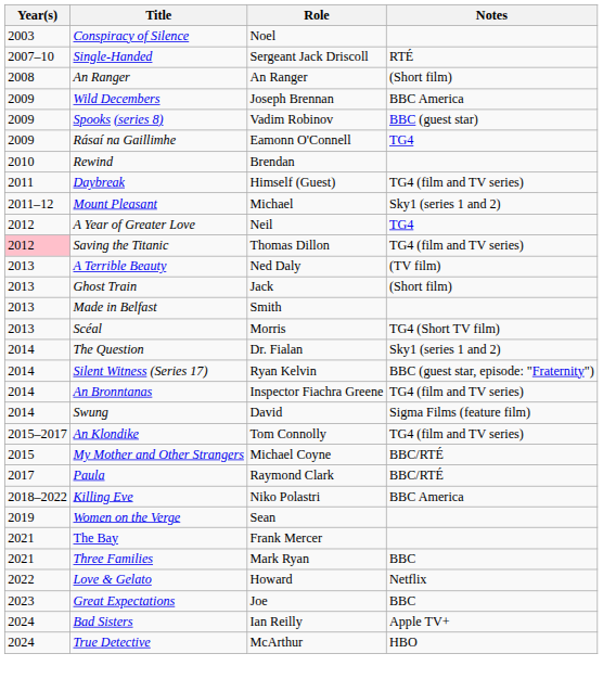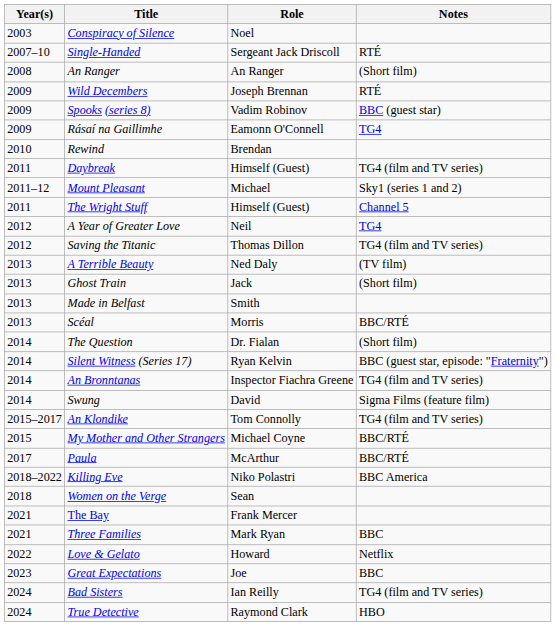Wild Decembers | Notes: BBC America -> RTÉ
+ row: 2011 | The Wright Stuff | Himself (Guest) | Channel 5
Saving the Titanic | Year(s): pink background -> no background
Scéal | Notes: TG4 (Short TV film) -> BBC/RTÉ
The Question | Notes: Sky1 (series 1 and 2) -> (Short film)
Paula | Role: Raymond Clark -> McArthur
Women on the Verge | Year(s): 2019 -> 2018
Bad Sisters | Notes: Apple TV+ -> TG4 (film and TV series)
True Detective | Role: McArthur -> Raymond Clark
